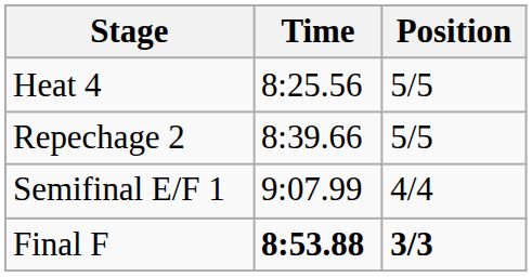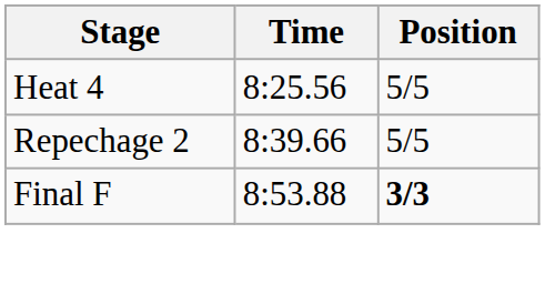- row: Semifinal E/F 1 | 9:07.99 | 4/4
Final F | Time: bold -> normal
